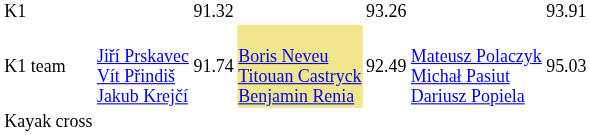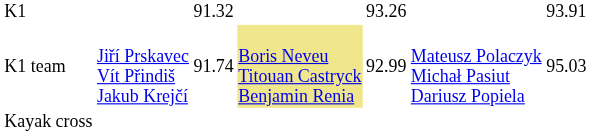K1 team | column 5: 92.49 -> 92.99
